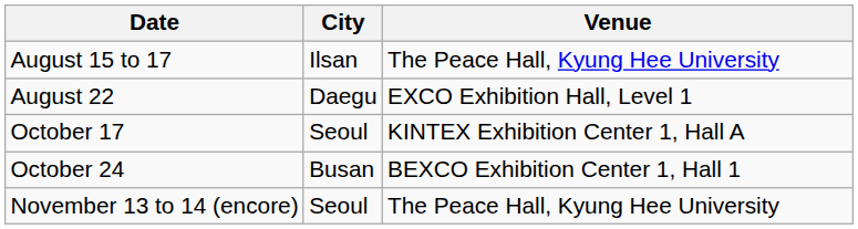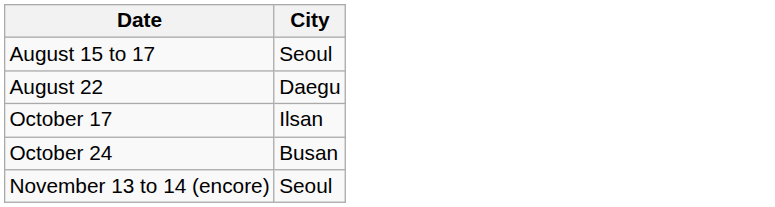- column: Venue | The Peace Hall, Kyung Hee University | EXCO Exhibition Hall, Level 1 | KINTEX Exhibition Center 1, Hall A | BEXCO Exhibition Center 1, Hall 1 | The Peace Hall, Kyung Hee University
August 15 to 17 | City: Ilsan -> Seoul
October 17 | City: Seoul -> Ilsan
